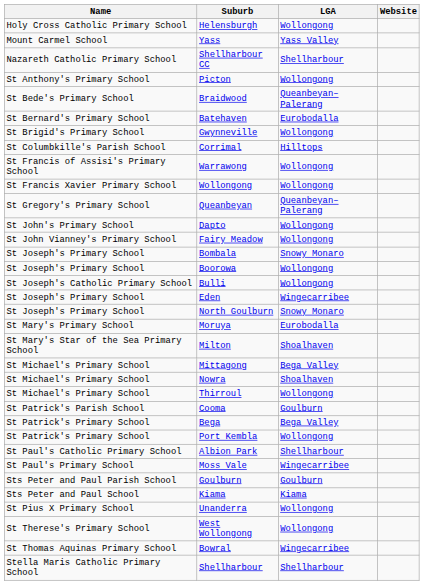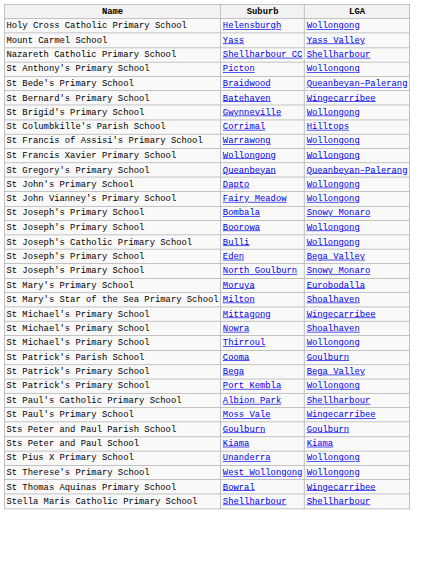- column: Website
Batehaven | LGA: Eurobodalla -> Wingecarribee
Eden | LGA: Wingecarribee -> Bega Valley
Mittagong | LGA: Bega Valley -> Wingecarribee
